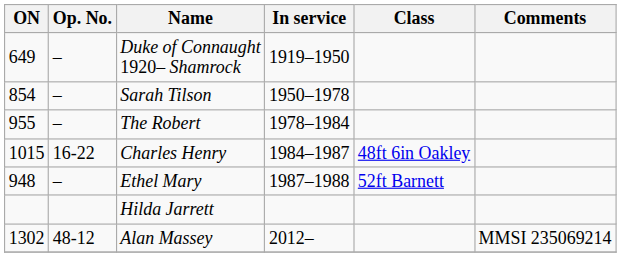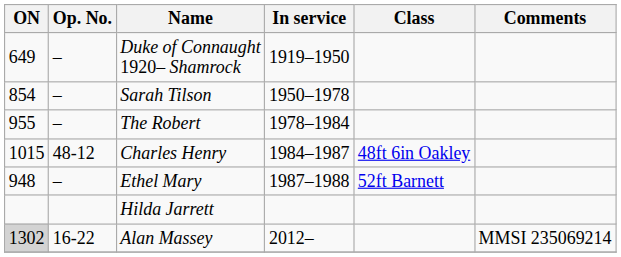Charles Henry | Op. No.: 16-22 -> 48-12
Alan Massey | ON: no background -> lightgrey background
Alan Massey | Op. No.: 48-12 -> 16-22
